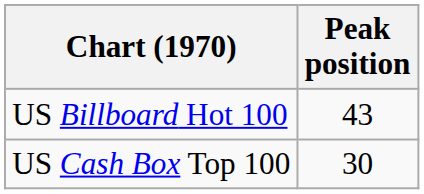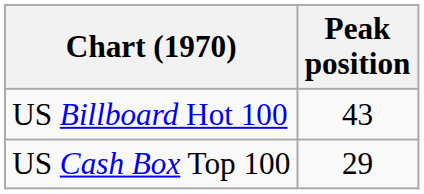US Cash Box Top 100 | Peak position: 30 -> 29
